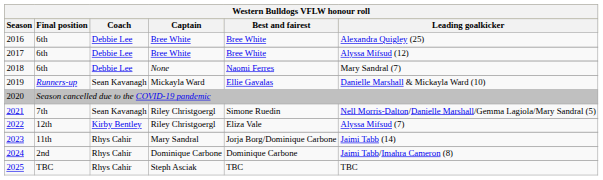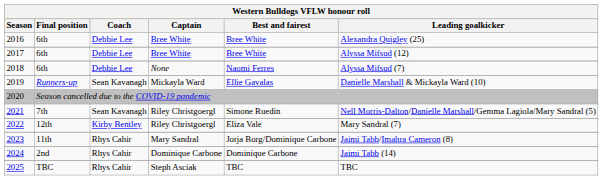2018 | Leading goalkicker: Mary Sandral (7) -> Alyssa Mifsud (7)
2022 | Leading goalkicker: Alyssa Mifsud (7) -> Mary Sandral (7)
2023 | Leading goalkicker: Jaimi Tabb (14) -> Jaimi Tabb/Imahra Cameron (8)
2024 | Leading goalkicker: Jaimi Tabb/Imahra Cameron (8) -> Jaimi Tabb (14)
